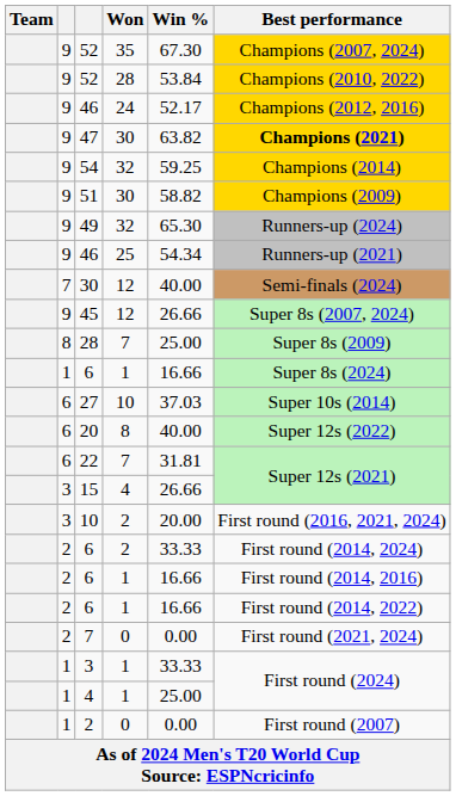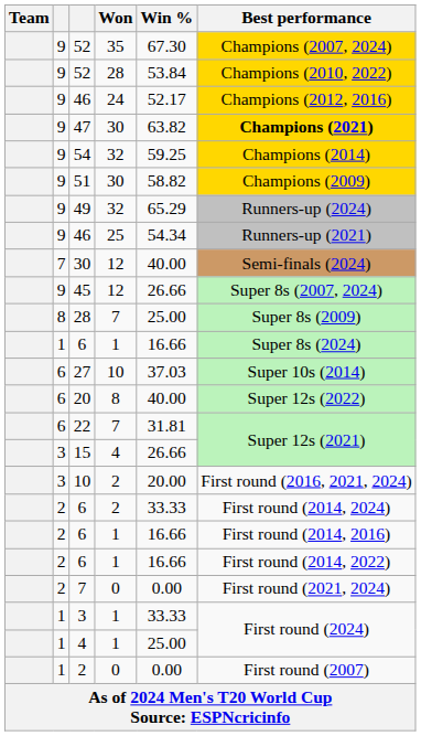49 | Win %: 65.30 -> 65.29
